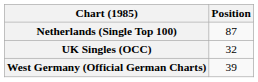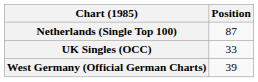UK Singles (OCC) | Position: 32 -> 33
